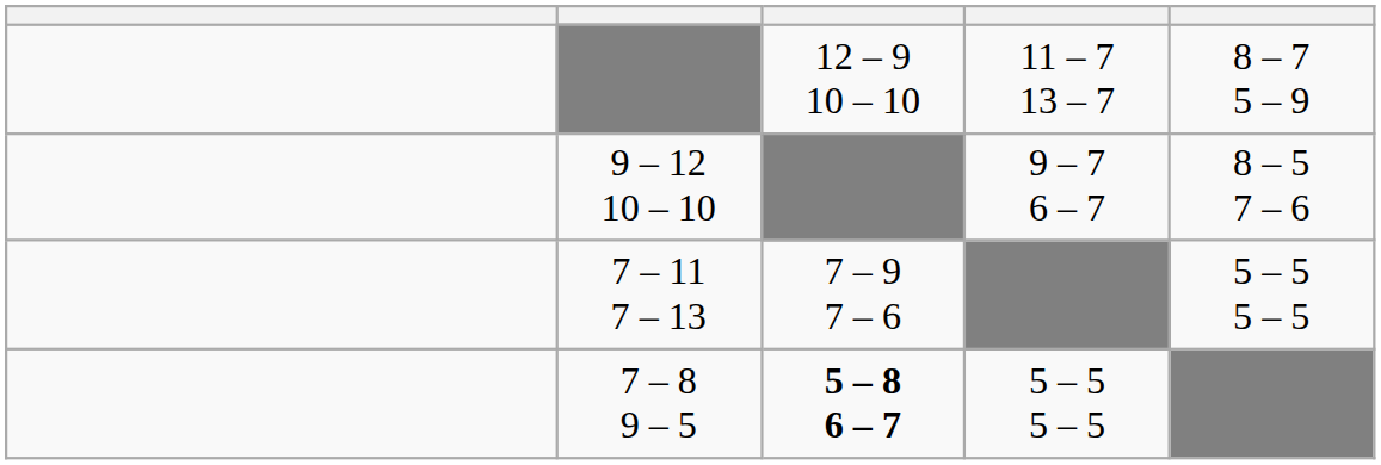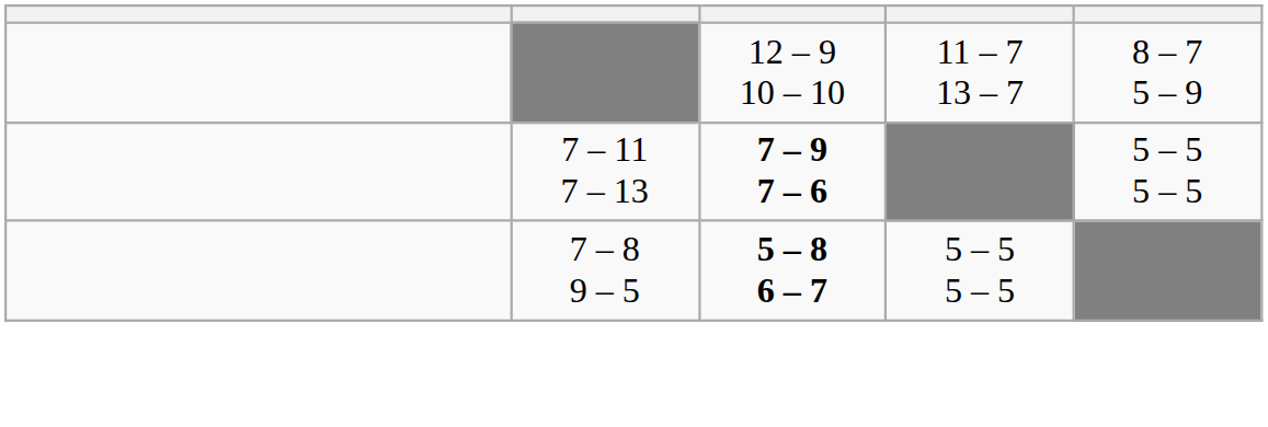- row: 9 – 12 10 – 10 | 9 – 7 6 – 7 | 8 – 5 7 – 6
7 – 11 7 – 13 | column 3: normal -> bold
